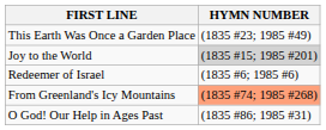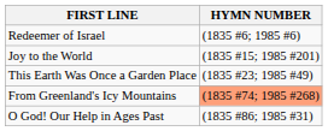rows swapped: Redeemer of Israel <-> This Earth Was Once a Garden Place
Joy to the World | HYMN NUMBER: lightgrey background -> no background
